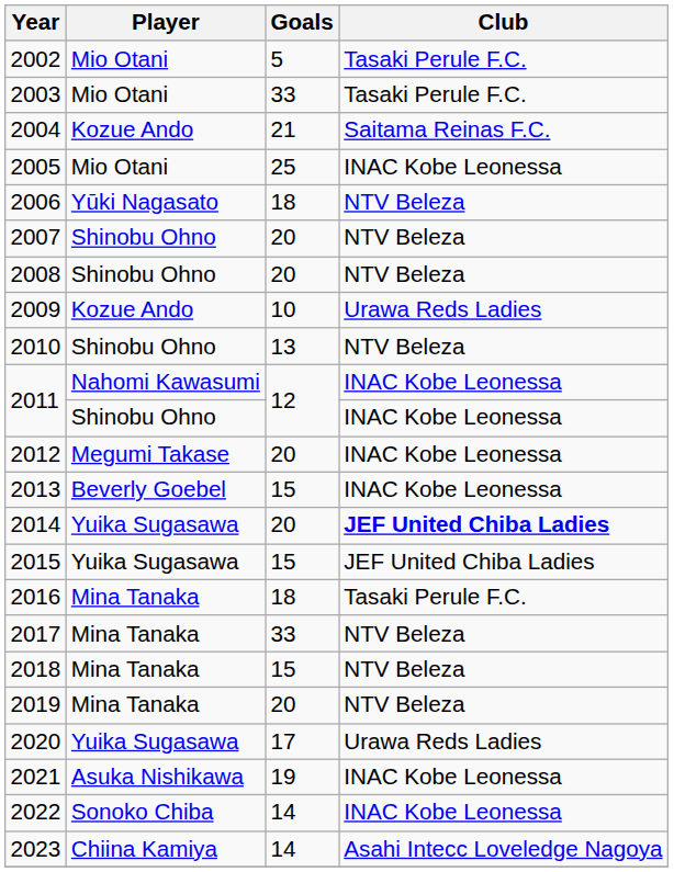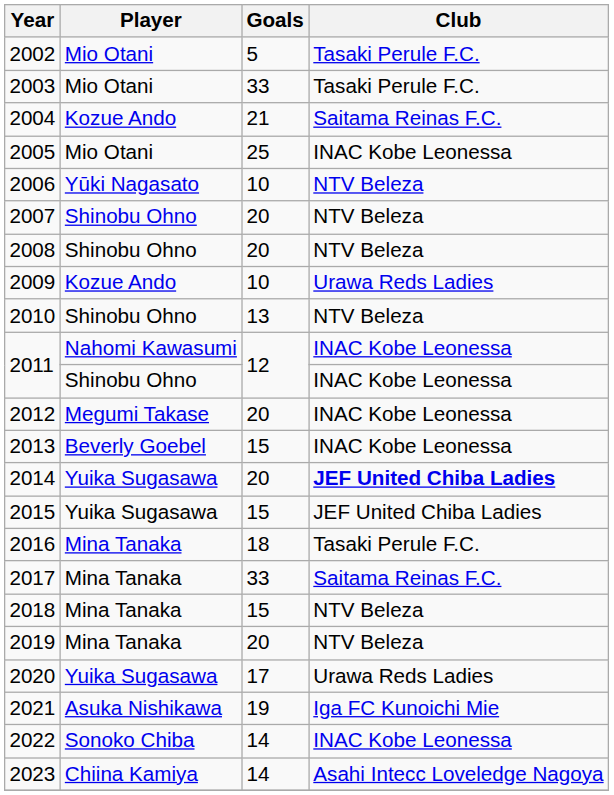2006 | Goals: 18 -> 10
2017 | Club: NTV Beleza -> Saitama Reinas F.C.
2021 | Club: INAC Kobe Leonessa -> Iga FC Kunoichi Mie
